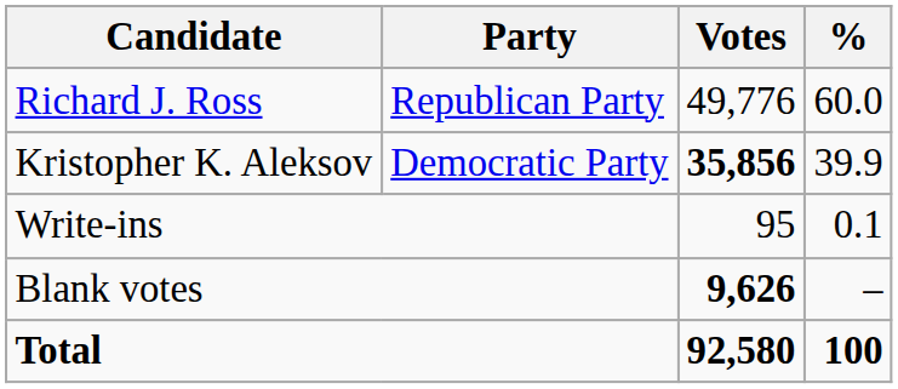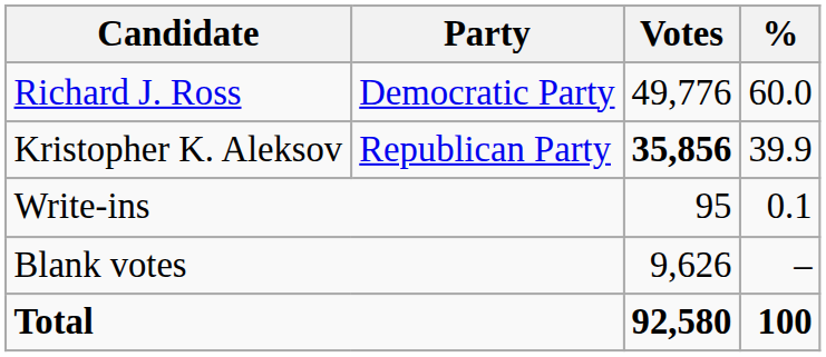Richard J. Ross | Party: Republican Party -> Democratic Party
Kristopher K. Aleksov | Party: Democratic Party -> Republican Party
Blank votes | Votes: bold -> normal
